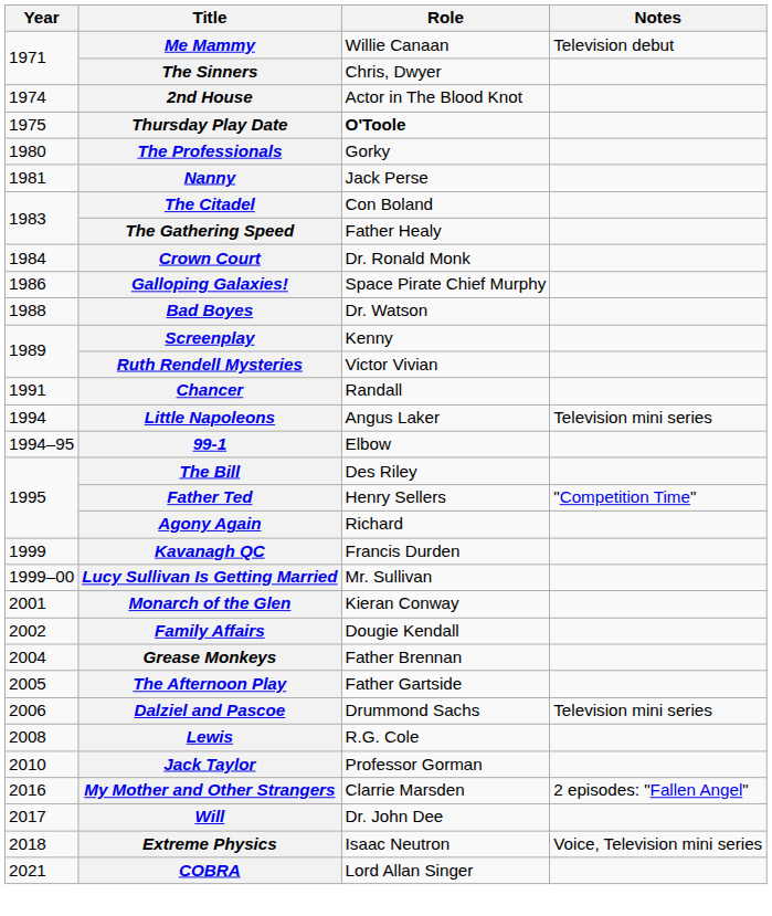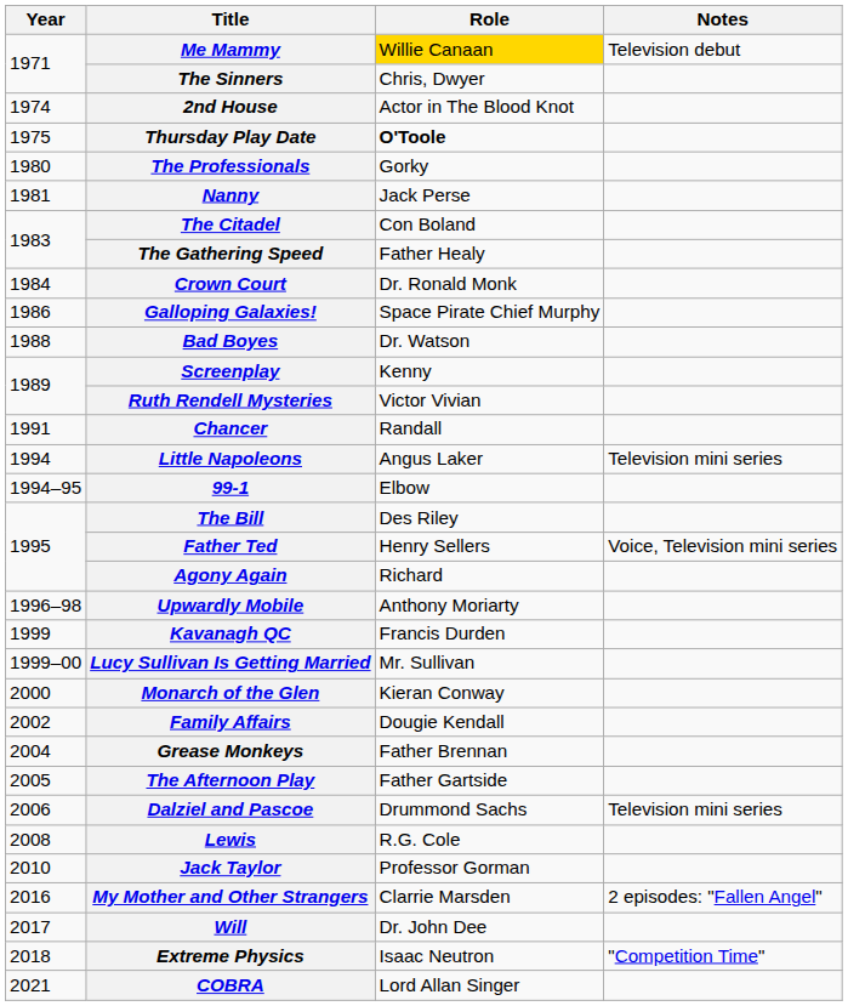Me Mammy | Role: no background -> gold background
Father Ted | Notes: "Competition Time" -> Voice, Television mini series
+ row: 1996–98 | Upwardly Mobile | Anthony Moriarty
Monarch of the Glen | Year: 2001 -> 2000
Extreme Physics | Notes: Voice, Television mini series -> "Competition Time"
